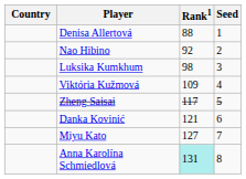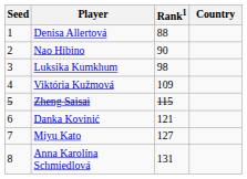columns swapped: Country <-> Seed
Nao Hibino | Rank1: 92 -> 90
Zheng Saisai | Rank1: 117 -> 115
Anna Karolína Schmiedlová | Rank1: paleturquoise background -> no background
